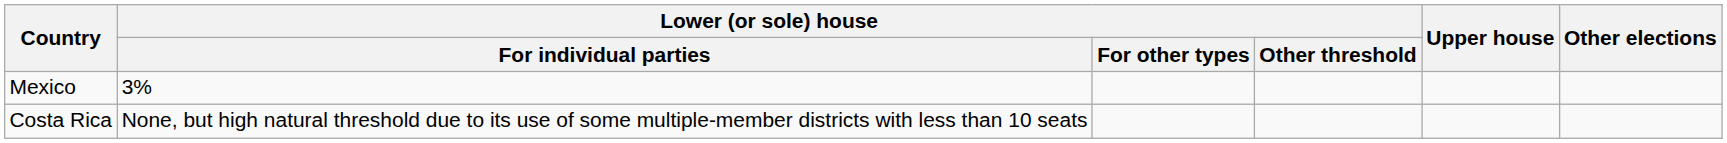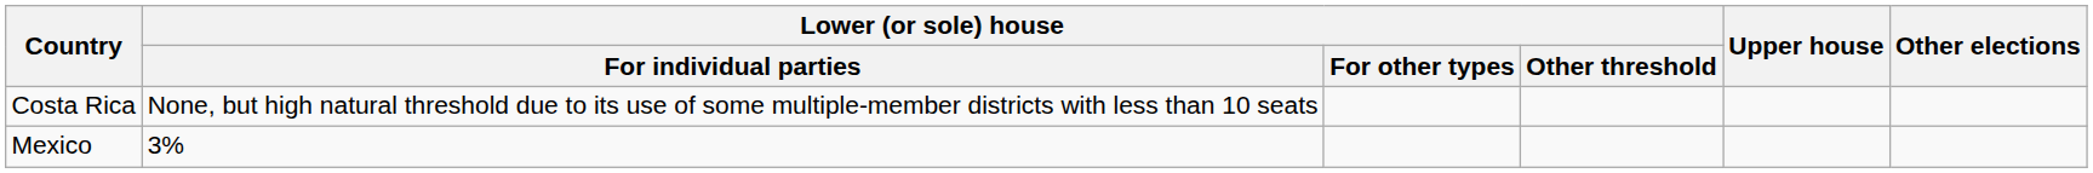rows swapped: Costa Rica <-> Mexico
